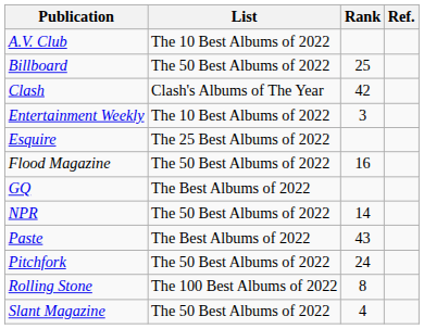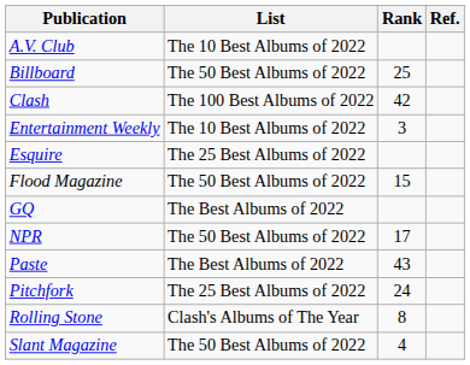Clash | List: Clash's Albums of The Year -> The 100 Best Albums of 2022
Flood Magazine | Rank: 16 -> 15
NPR | Rank: 14 -> 17
Pitchfork | List: The 50 Best Albums of 2022 -> The 25 Best Albums of 2022
Rolling Stone | List: The 100 Best Albums of 2022 -> Clash's Albums of The Year
